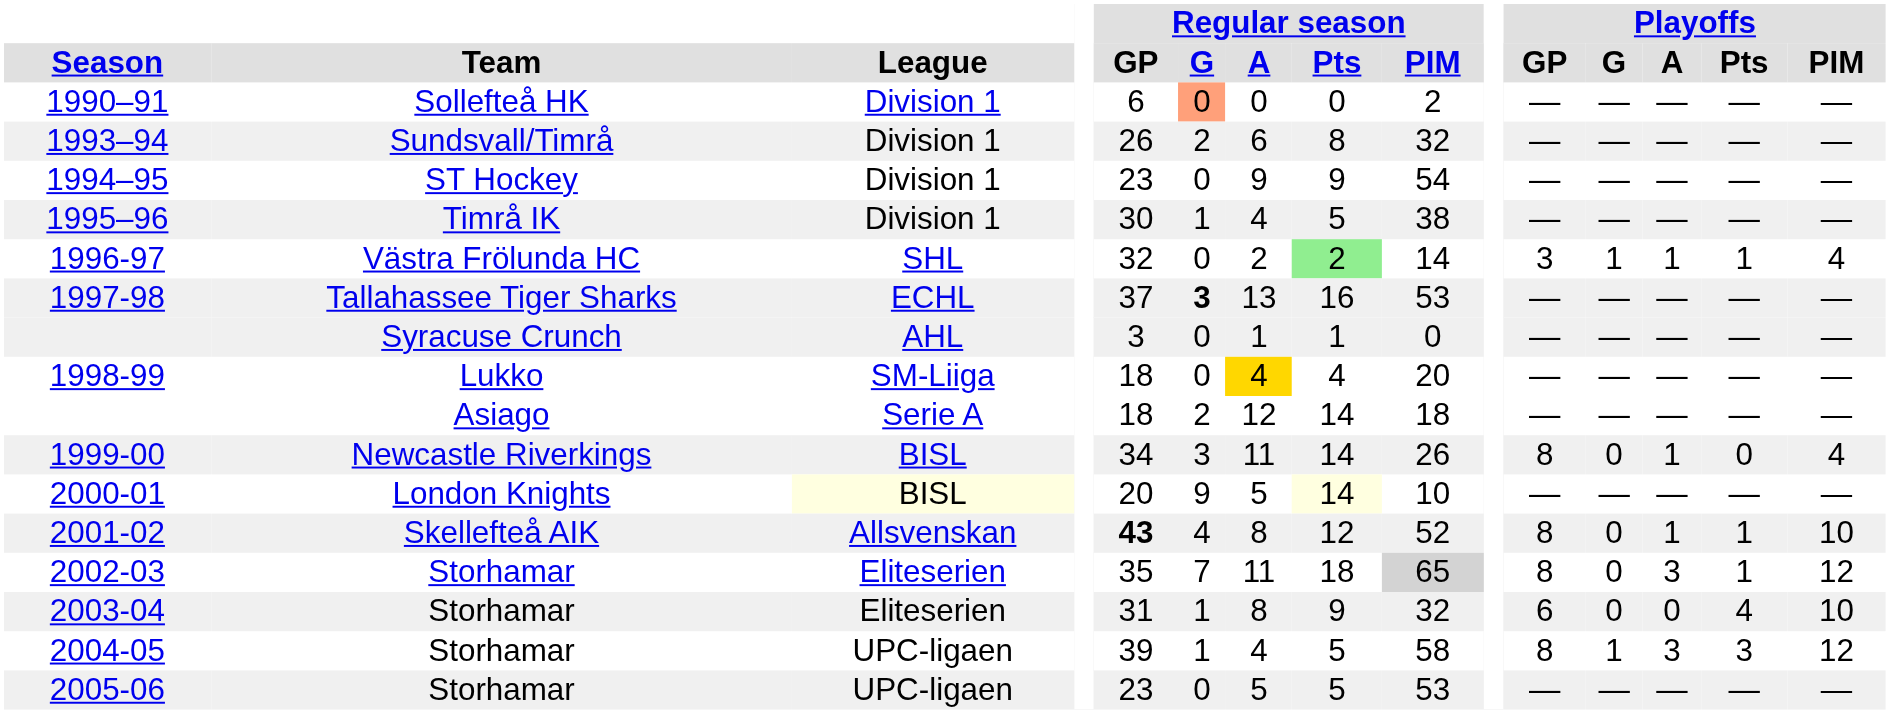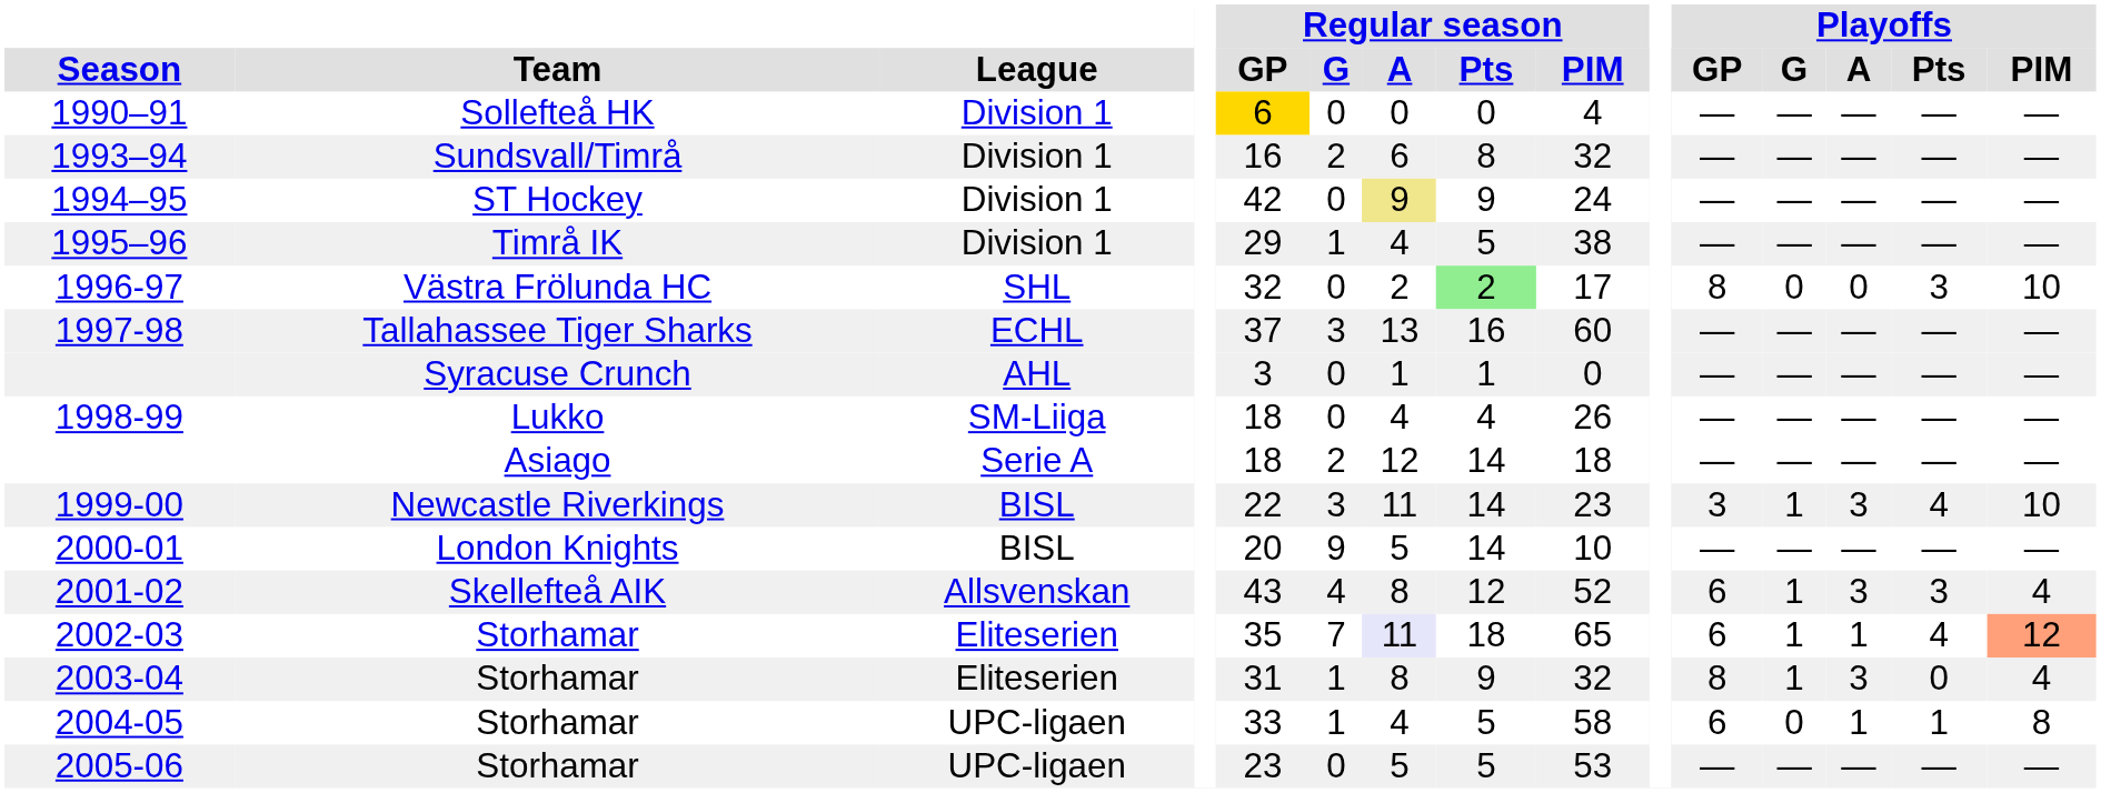1990–91 | Regular season / GP: no background -> gold background
1990–91 | Regular season / G: lightsalmon background -> no background
1990–91 | Regular season / PIM: 2 -> 4
1993–94 | Regular season / GP: 26 -> 16
1994–95 | Regular season / GP: 23 -> 42
1994–95 | Regular season / A: no background -> khaki background
1994–95 | Regular season / PIM: 54 -> 24
1995–96 | Regular season / GP: 30 -> 29
1996-97 | Regular season / PIM: 14 -> 17
1996-97 | Playoffs / GP: 3 -> 8
1996-97 | Playoffs / G: 1 -> 0
1996-97 | Playoffs / A: 1 -> 0
1996-97 | Playoffs / Pts: 1 -> 3
1996-97 | Playoffs / PIM: 4 -> 10
1997-98 | Regular season / G: bold -> normal
1997-98 | Regular season / PIM: 53 -> 60
1998-99 | Regular season / A: gold background -> no background
1998-99 | Regular season / PIM: 20 -> 26
1999-00 | Regular season / GP: 34 -> 22
1999-00 | Regular season / PIM: 26 -> 23
1999-00 | Playoffs / GP: 8 -> 3
1999-00 | Playoffs / G: 0 -> 1
1999-00 | Playoffs / A: 1 -> 3
1999-00 | Playoffs / Pts: 0 -> 4
1999-00 | Playoffs / PIM: 4 -> 10
2000-01 | League: lightyellow background -> no background
2000-01 | Regular season / Pts: lightyellow background -> no background
2001-02 | Regular season / GP: bold -> normal
2001-02 | Playoffs / GP: 8 -> 6
2001-02 | Playoffs / G: 0 -> 1
2001-02 | Playoffs / A: 1 -> 3
2001-02 | Playoffs / Pts: 1 -> 3
2001-02 | Playoffs / PIM: 10 -> 4
2002-03 | Regular season / A: no background -> lavender background
2002-03 | Regular season / PIM: lightgrey background -> no background
2002-03 | Playoffs / GP: 8 -> 6
2002-03 | Playoffs / G: 0 -> 1
2002-03 | Playoffs / A: 3 -> 1
2002-03 | Playoffs / Pts: 1 -> 4
2002-03 | Playoffs / PIM: no background -> lightsalmon background
2003-04 | Playoffs / GP: 6 -> 8
2003-04 | Playoffs / G: 0 -> 1
2003-04 | Playoffs / A: 0 -> 3
2003-04 | Playoffs / Pts: 4 -> 0
2003-04 | Playoffs / PIM: 10 -> 4
2004-05 | Regular season / GP: 39 -> 33
2004-05 | Playoffs / GP: 8 -> 6
2004-05 | Playoffs / G: 1 -> 0
2004-05 | Playoffs / A: 3 -> 1
2004-05 | Playoffs / Pts: 3 -> 1
2004-05 | Playoffs / PIM: 12 -> 8
